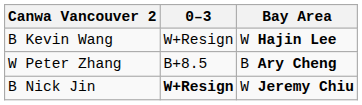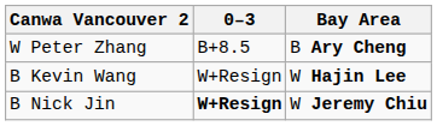rows swapped: B Kevin Wang <-> W Peter Zhang
